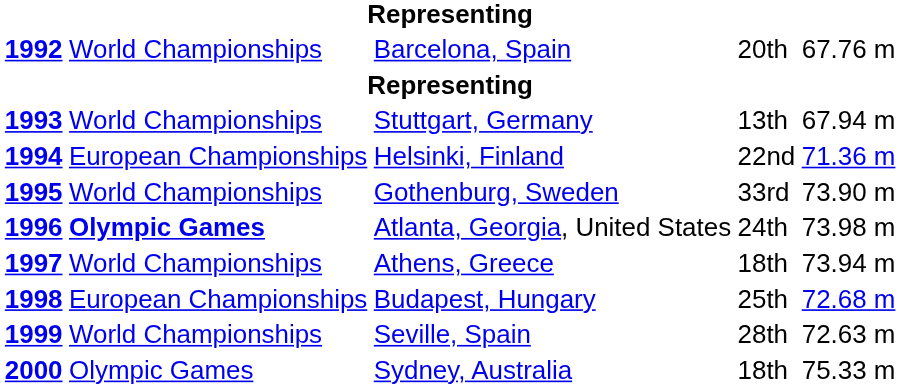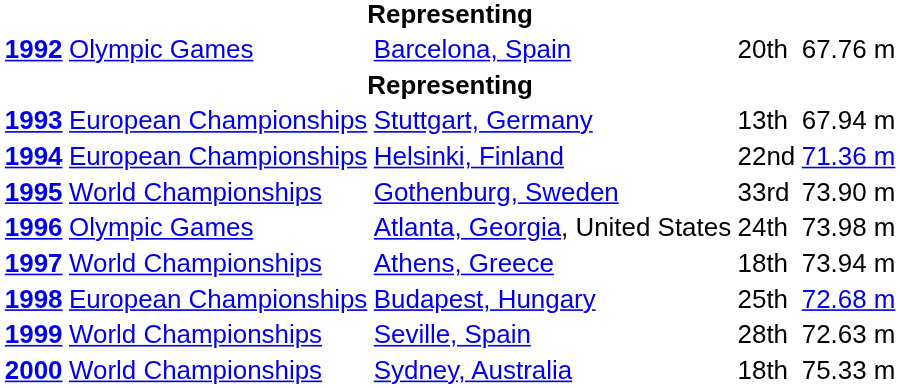Barcelona, Spain | column 2: World Championships -> Olympic Games
Stuttgart, Germany | column 2: World Championships -> European Championships
Atlanta, Georgia, United States | column 2: bold -> normal
Sydney, Australia | column 2: Olympic Games -> World Championships
